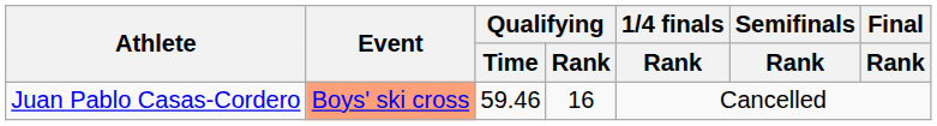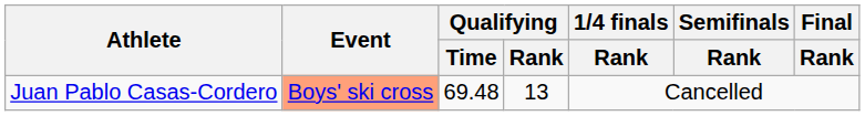Juan Pablo Casas-Cordero | Qualifying / Time: 59.46 -> 69.48
Juan Pablo Casas-Cordero | Qualifying / Rank: 16 -> 13
